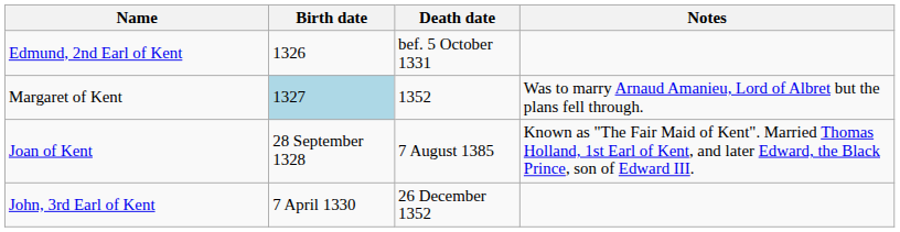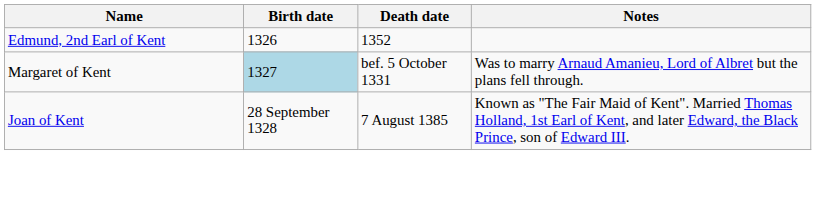Edmund, 2nd Earl of Kent | Death date: bef. 5 October 1331 -> 1352
Margaret of Kent | Death date: 1352 -> bef. 5 October 1331
- row: John, 3rd Earl of Kent | 7 April 1330 | 26 December 1352
